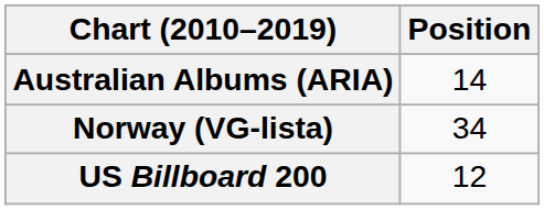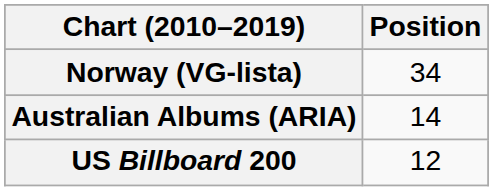rows swapped: Australian Albums (ARIA) <-> Norway (VG-lista)
